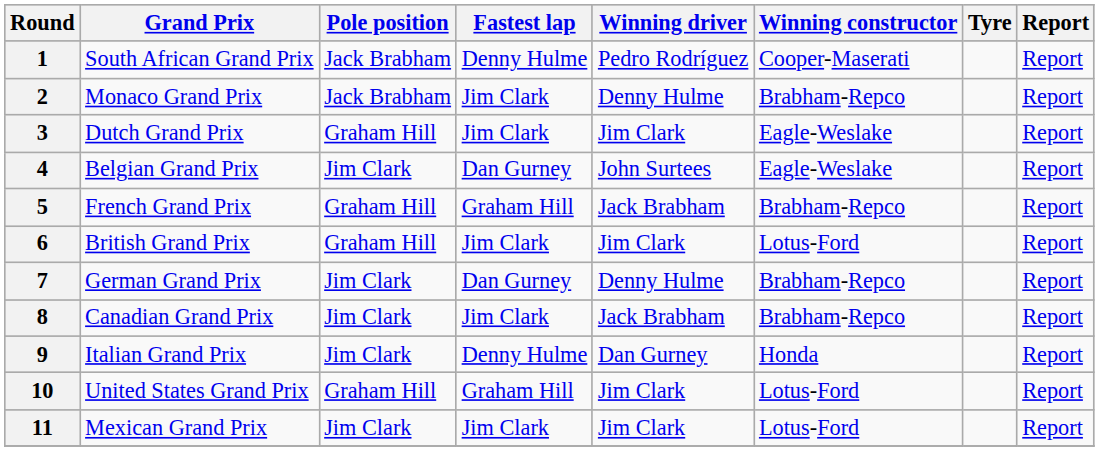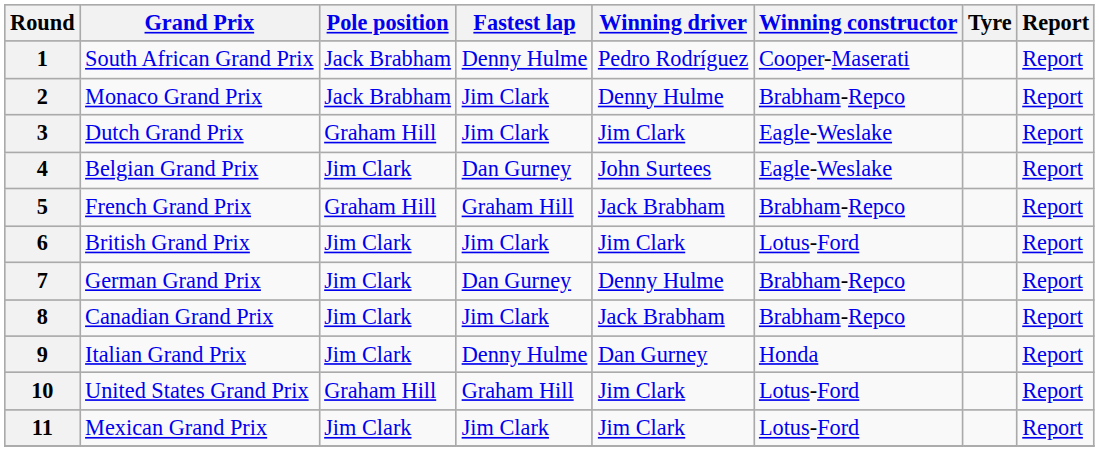6 | Pole position: Graham Hill -> Jim Clark
